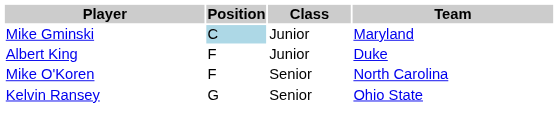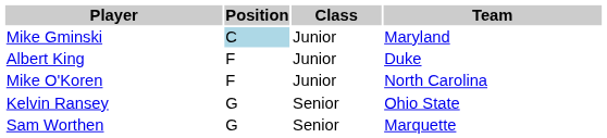Mike O'Koren | Class: Senior -> Junior
+ row: Sam Worthen | G | Senior | Marquette
